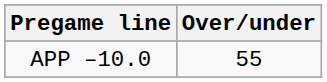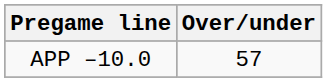APP –10.0 | Over/under: 55 -> 57
